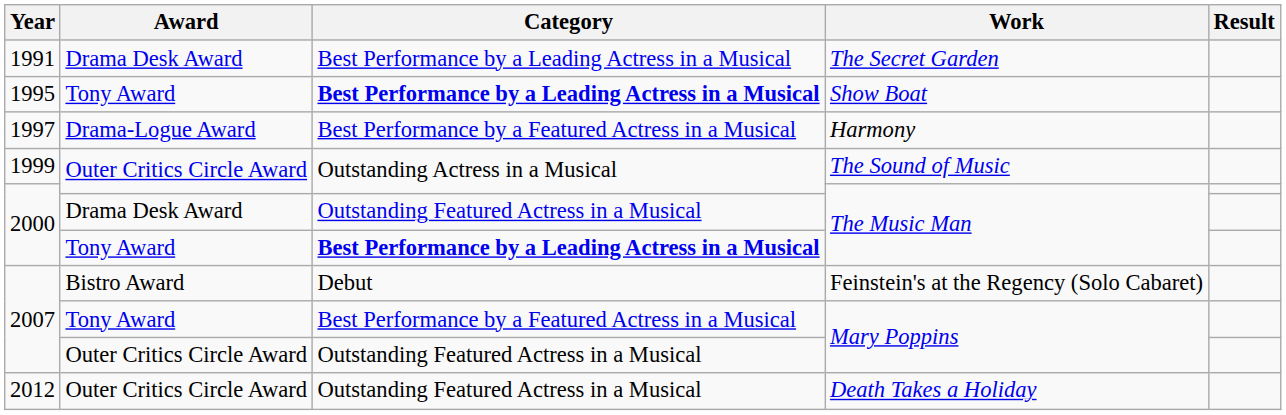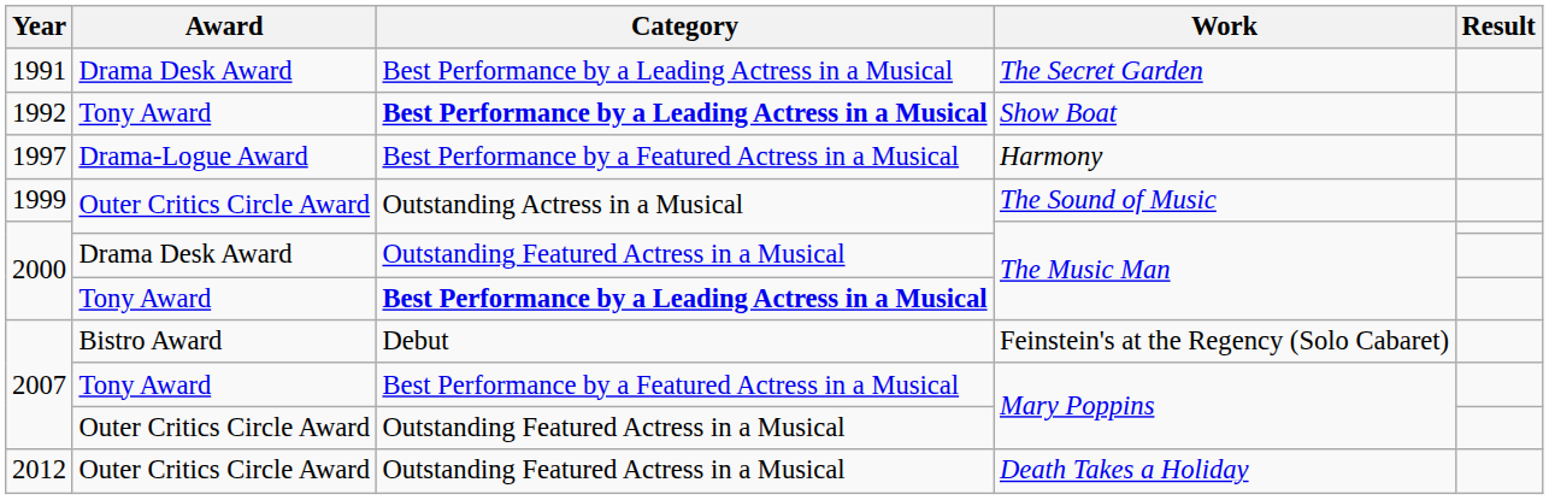Show Boat | Year: 1995 -> 1992
